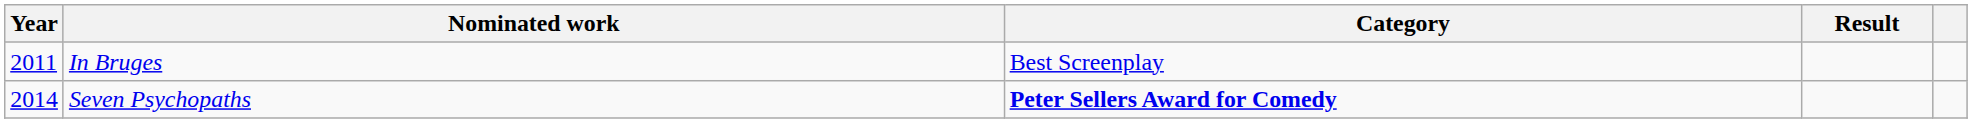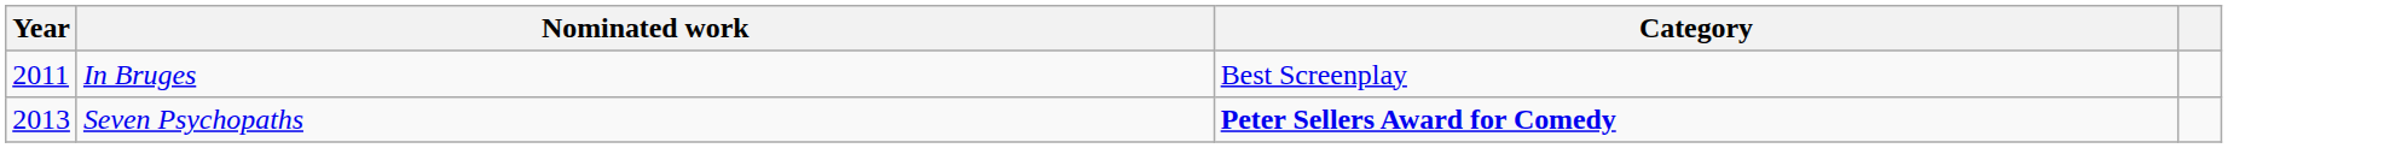- column: Result
Seven Psychopaths | Year: 2014 -> 2013
